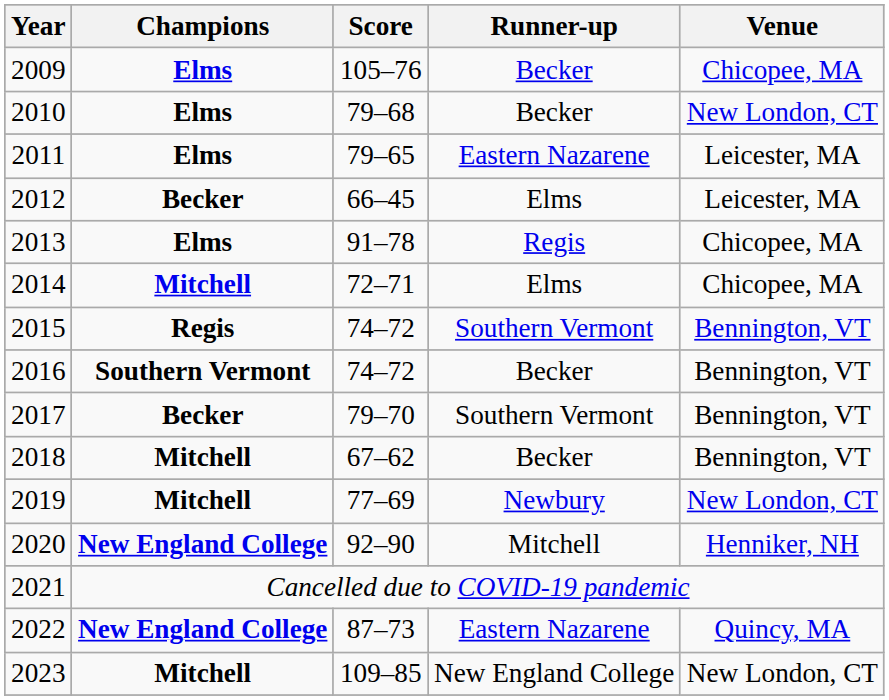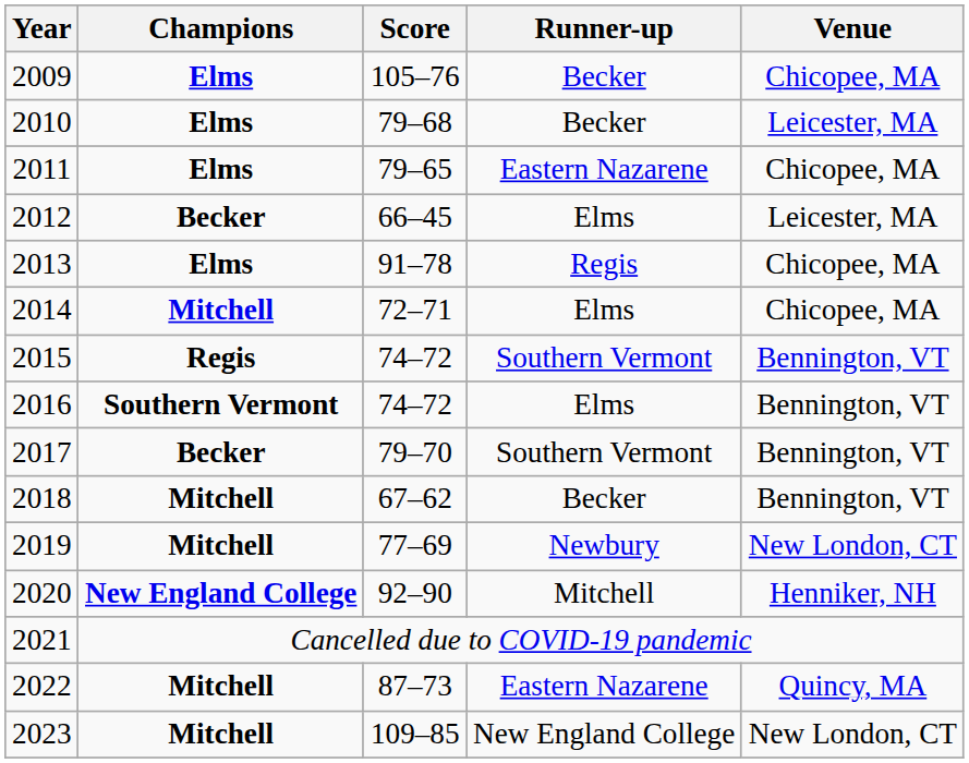2010 | Venue: New London, CT -> Leicester, MA
2011 | Venue: Leicester, MA -> Chicopee, MA
2016 | Runner-up: Becker -> Elms
2022 | Champions: New England College -> Mitchell
